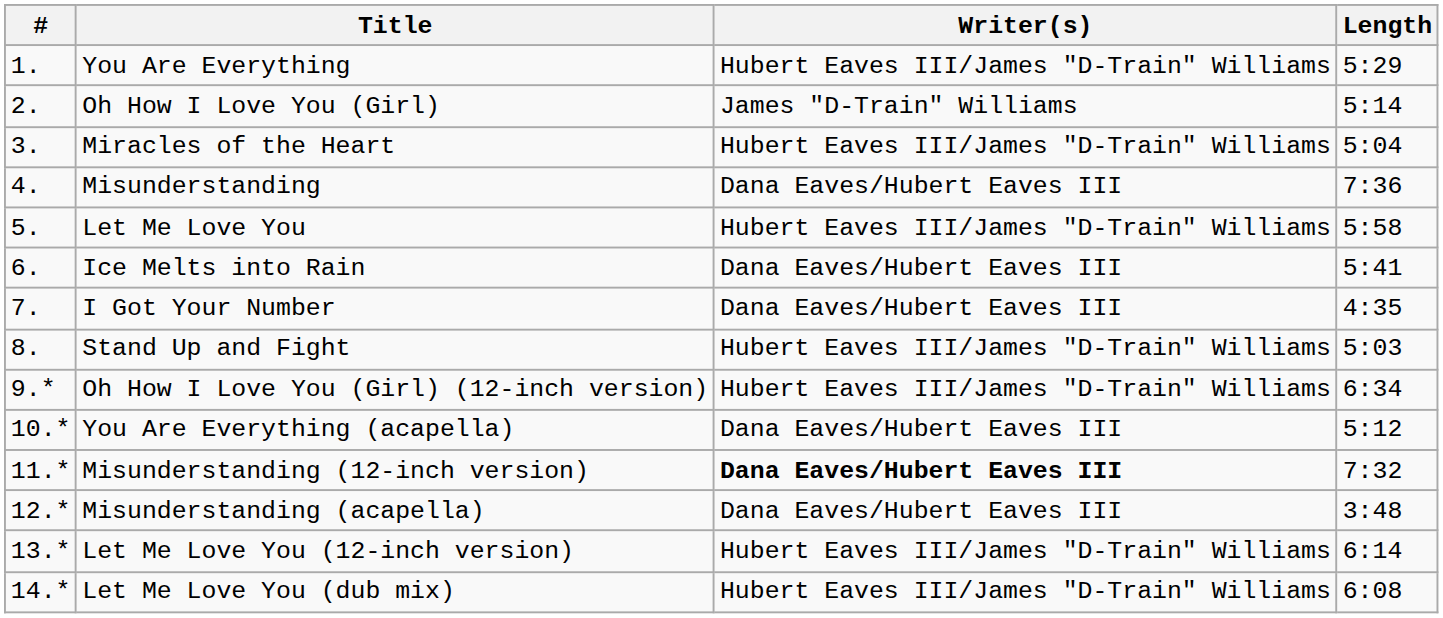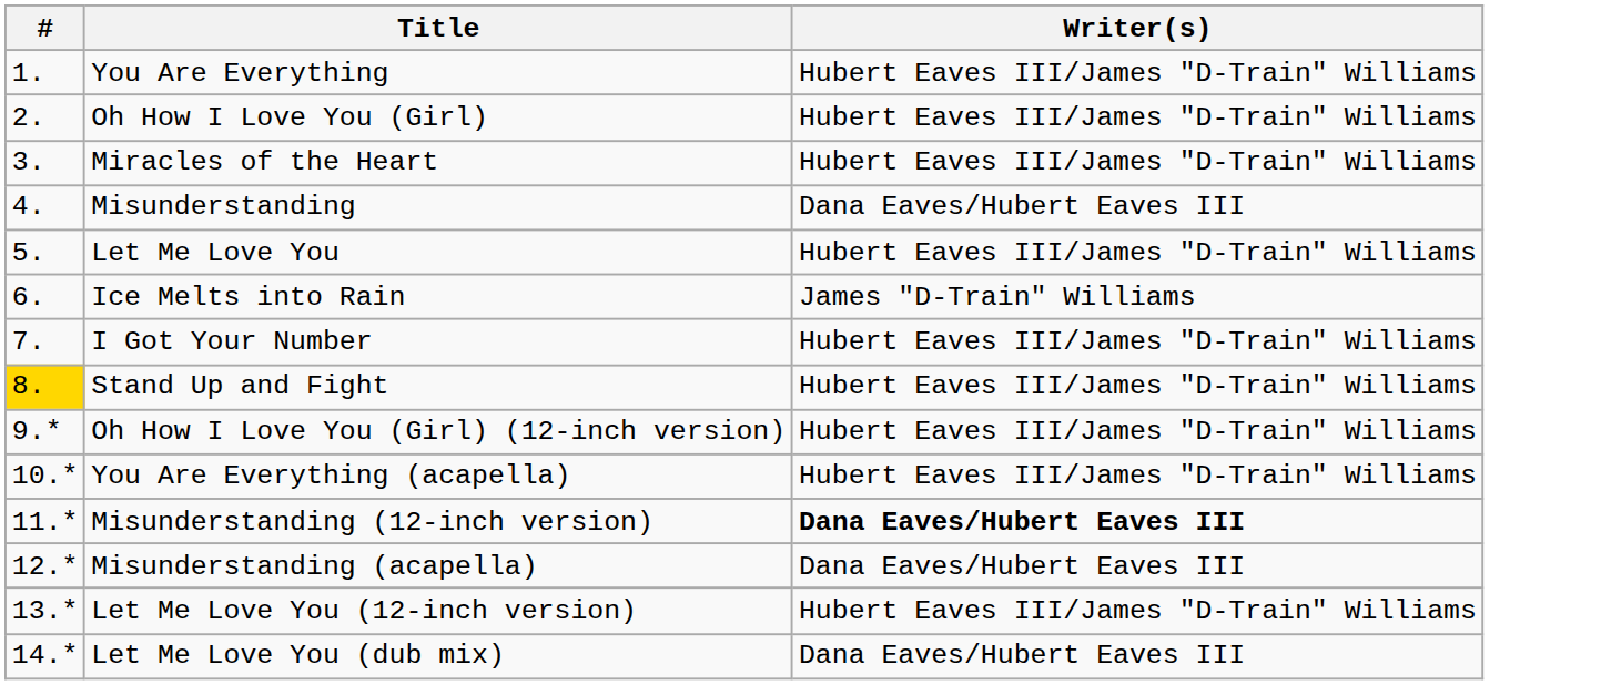- column: Length | 5:29 | 5:14 | 5:04 | 7:36 | 5:58 | 5:41 | 4:35 | 5:03 | 6:34 | 5:12 | 7:32 | 3:48 | 6:14 | 6:08
Oh How I Love You (Girl) | Writer(s): James "D-Train" Williams -> Hubert Eaves III/James "D-Train" Williams
Ice Melts into Rain | Writer(s): Dana Eaves/Hubert Eaves III -> James "D-Train" Williams
I Got Your Number | Writer(s): Dana Eaves/Hubert Eaves III -> Hubert Eaves III/James "D-Train" Williams
Stand Up and Fight | #: no background -> gold background
You Are Everything (acapella) | Writer(s): Dana Eaves/Hubert Eaves III -> Hubert Eaves III/James "D-Train" Williams
Let Me Love You (dub mix) | Writer(s): Hubert Eaves III/James "D-Train" Williams -> Dana Eaves/Hubert Eaves III
